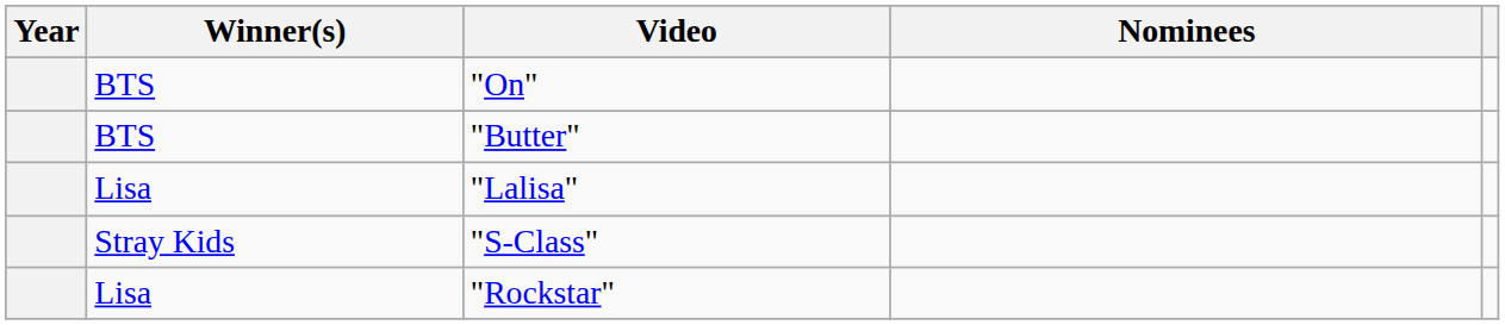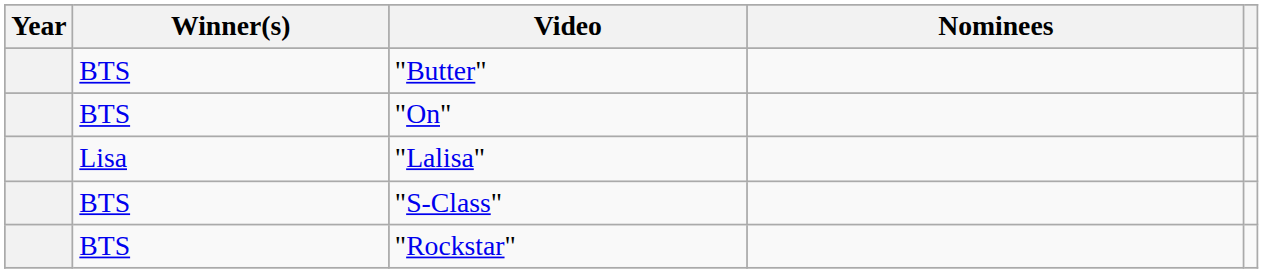rows swapped: "On" <-> "Butter"
"S-Class" | Winner(s): Stray Kids -> BTS
"Rockstar" | Winner(s): Lisa -> BTS
